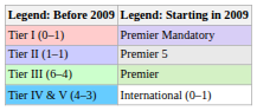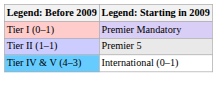- row: Tier III (6–4) | Premier
